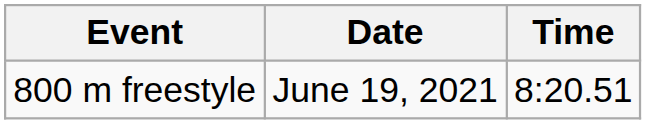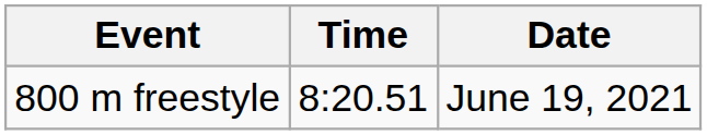columns swapped: Time <-> Date
